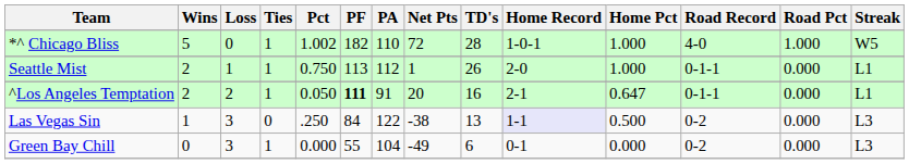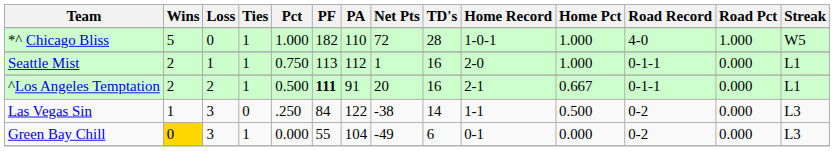*^ Chicago Bliss | Pct: 1.002 -> 1.000
Seattle Mist | TD's: 26 -> 16
^Los Angeles Temptation | Pct: 0.050 -> 0.500
^Los Angeles Temptation | Home Pct: 0.647 -> 0.667
Las Vegas Sin | TD's: 13 -> 14
Las Vegas Sin | Home Record: lavender background -> no background
Green Bay Chill | Wins: no background -> gold background
